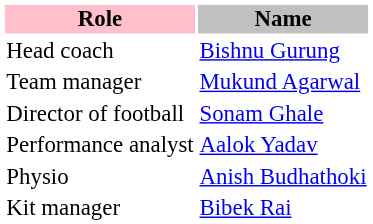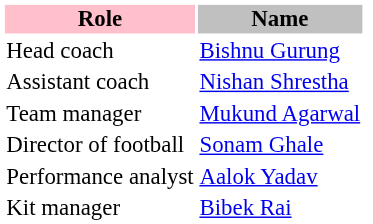+ row: Assistant coach | Nishan Shrestha
- row: Physio | Anish Budhathoki
